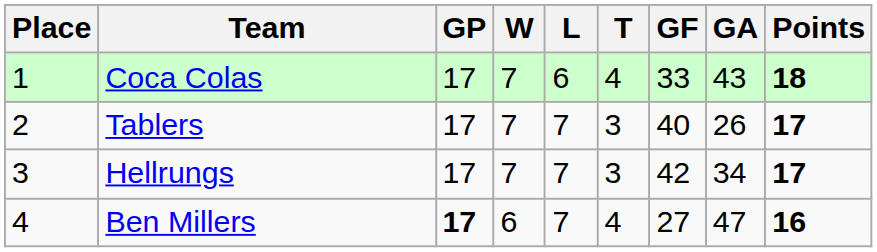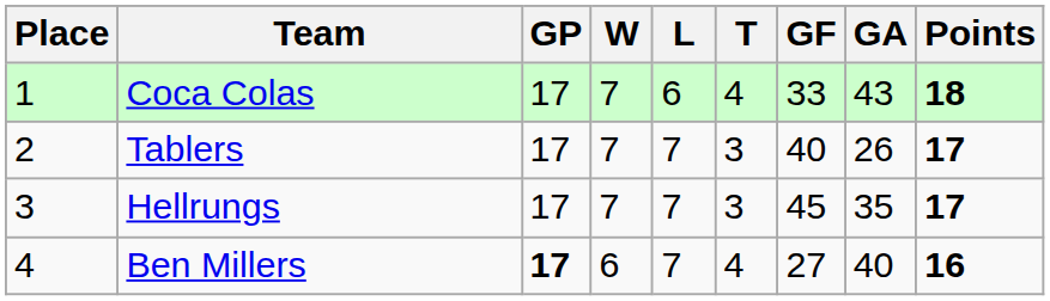Hellrungs | GF: 42 -> 45
Hellrungs | GA: 34 -> 35
Ben Millers | GA: 47 -> 40
